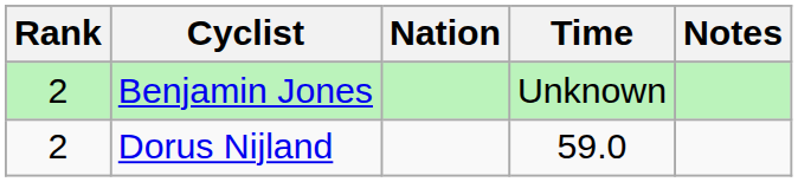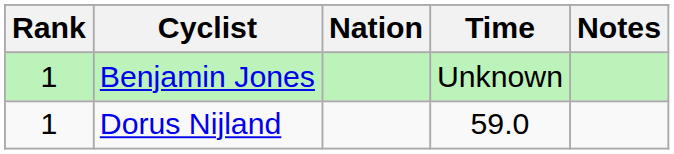Benjamin Jones | Rank: 2 -> 1
Dorus Nijland | Rank: 2 -> 1
